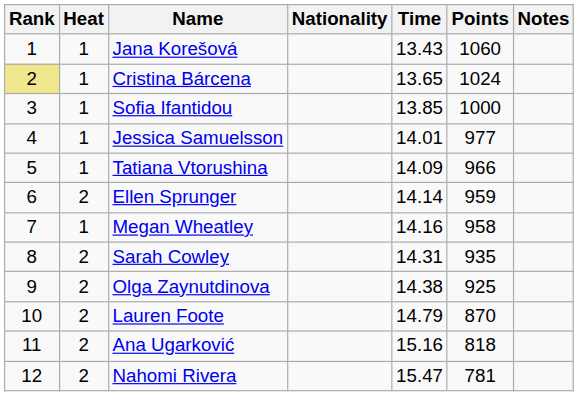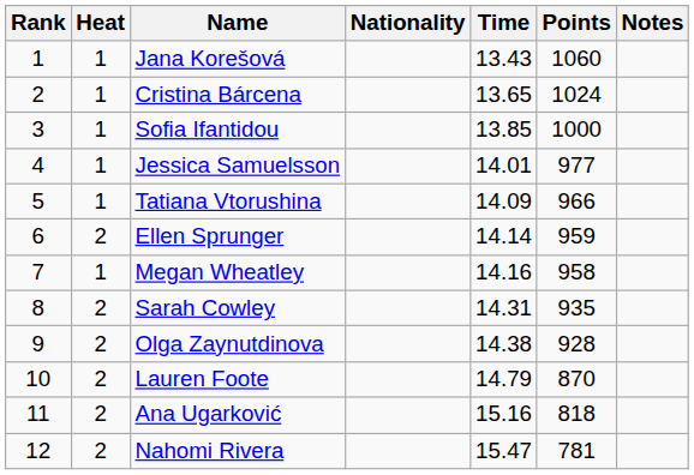Cristina Bárcena | Rank: khaki background -> no background
Olga Zaynutdinova | Points: 925 -> 928
